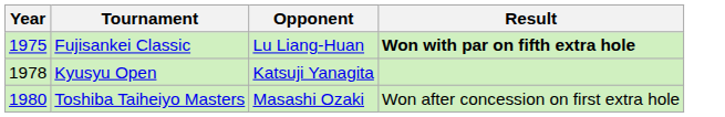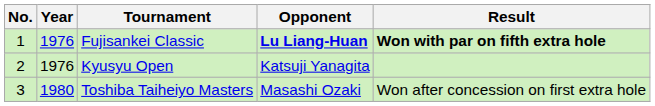+ column: No. | 1 | 2 | 3
Fujisankei Classic | Year: 1975 -> 1976
Fujisankei Classic | Opponent: normal -> bold
Kyusyu Open | Year: 1978 -> 1976
